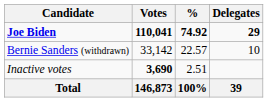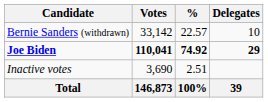rows swapped: Joe Biden <-> Bernie Sanders (withdrawn)
Inactive votes | Votes: bold -> normal
